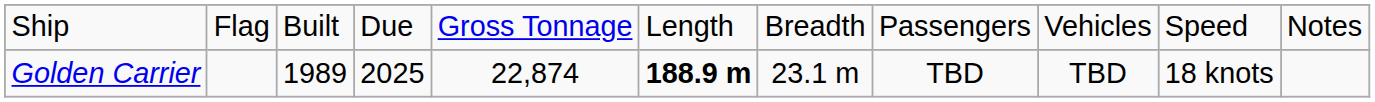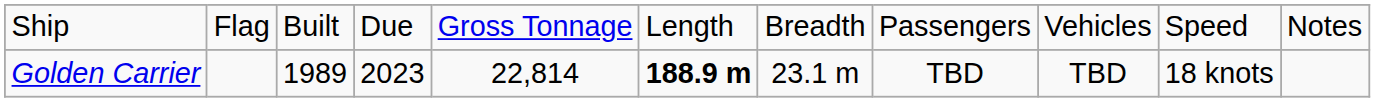Golden Carrier | column 4: 2025 -> 2023
Golden Carrier | column 5: 22,874 -> 22,814
